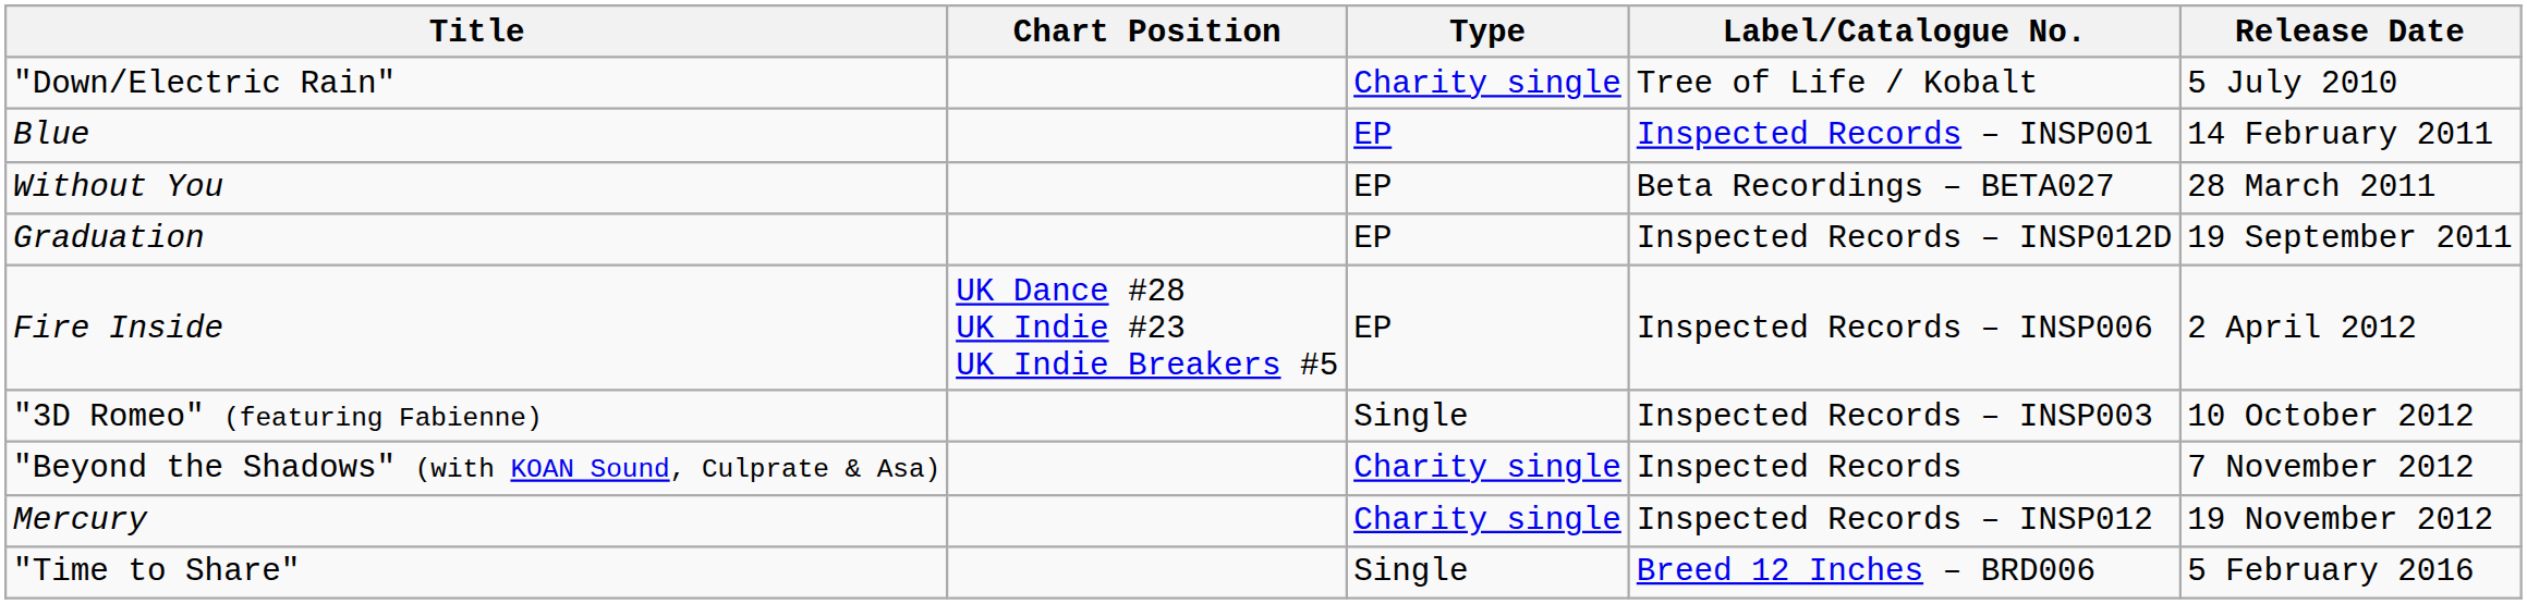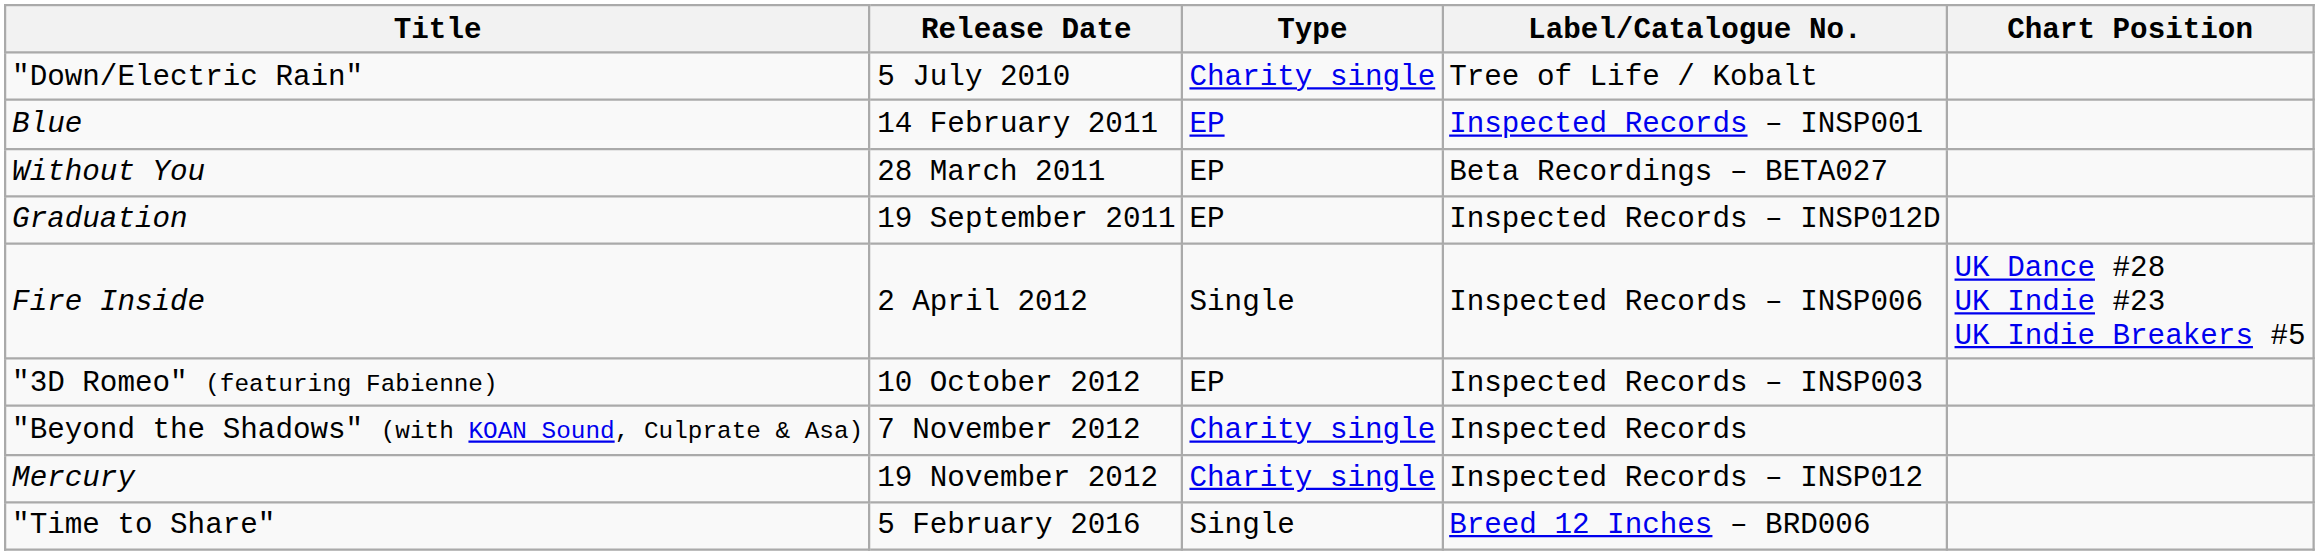columns swapped: Release Date <-> Chart Position
Fire Inside | Type: EP -> Single
"3D Romeo" (featuring Fabienne) | Type: Single -> EP
